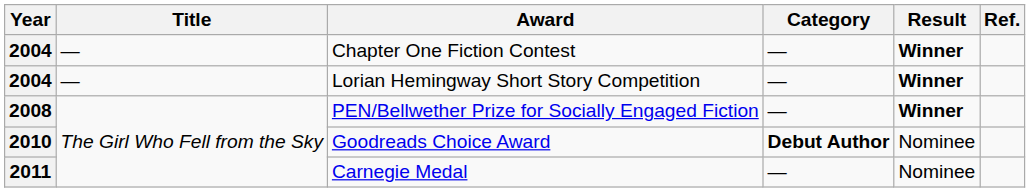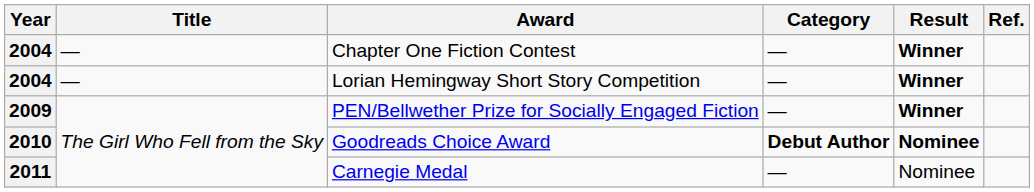PEN/Bellwether Prize for Socially Engaged Fiction | Year: 2008 -> 2009
Goodreads Choice Award | Result: normal -> bold
